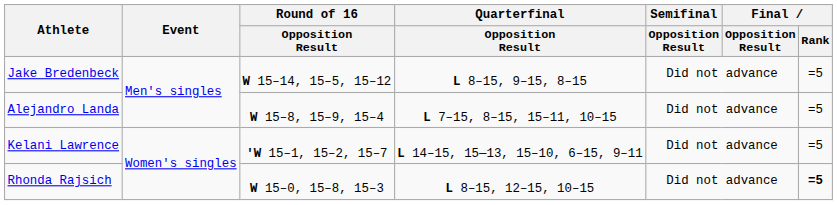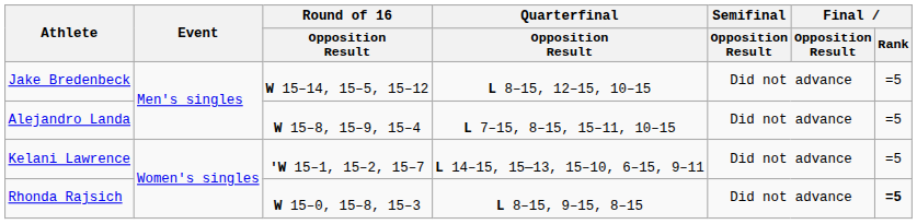Jake Bredenbeck | Quarterfinal / Opposition Result: L 8–15, 9–15, 8–15 -> L 8–15, 12–15, 10–15
Rhonda Rajsich | Quarterfinal / Opposition Result: L 8–15, 12–15, 10–15 -> L 8–15, 9–15, 8–15
